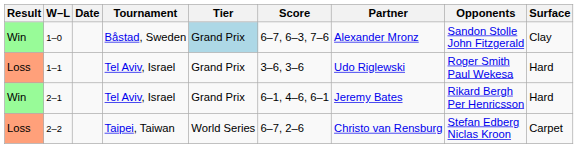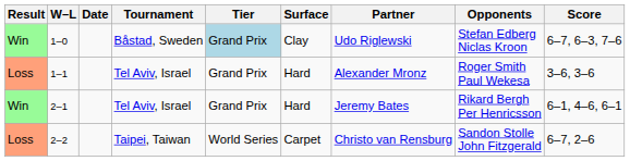columns swapped: Surface <-> Score
1–0 | Partner: Alexander Mronz -> Udo Riglewski
1–0 | Opponents: Sandon Stolle John Fitzgerald -> Stefan Edberg Niclas Kroon
1–1 | Partner: Udo Riglewski -> Alexander Mronz
2–2 | Opponents: Stefan Edberg Niclas Kroon -> Sandon Stolle John Fitzgerald
